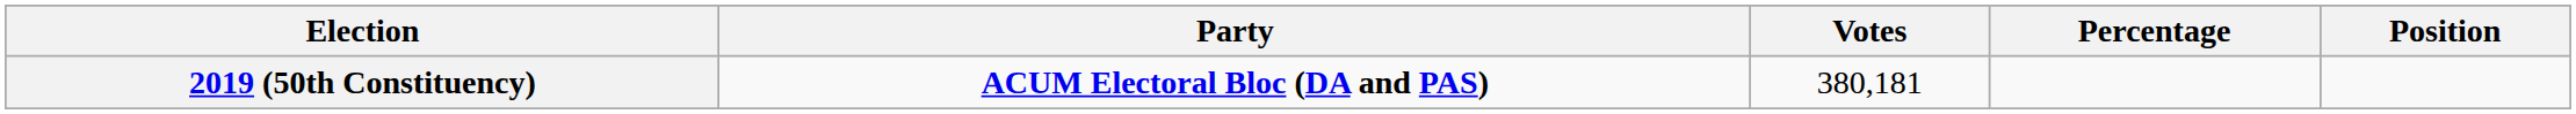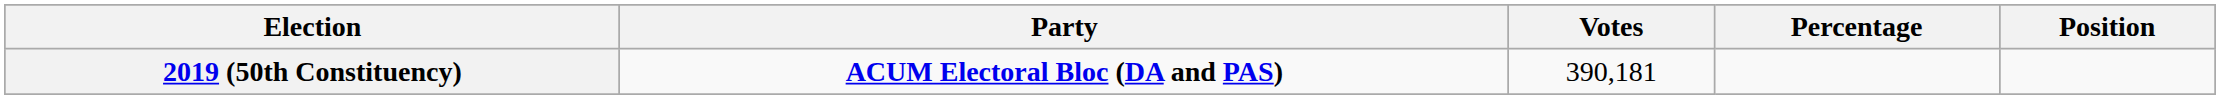2019 (50th Constituency) | Votes: 380,181 -> 390,181
